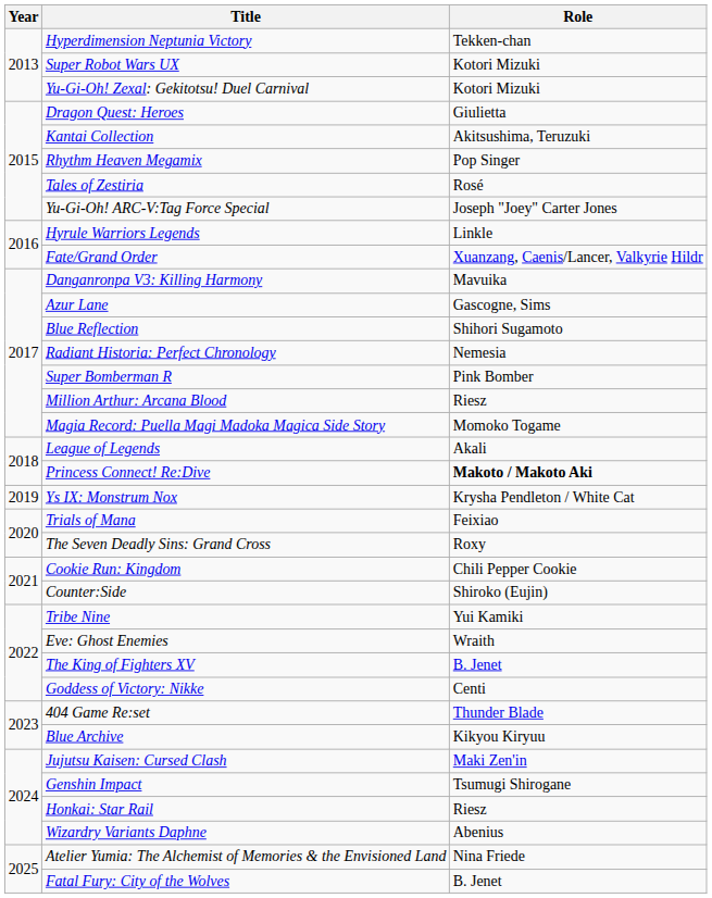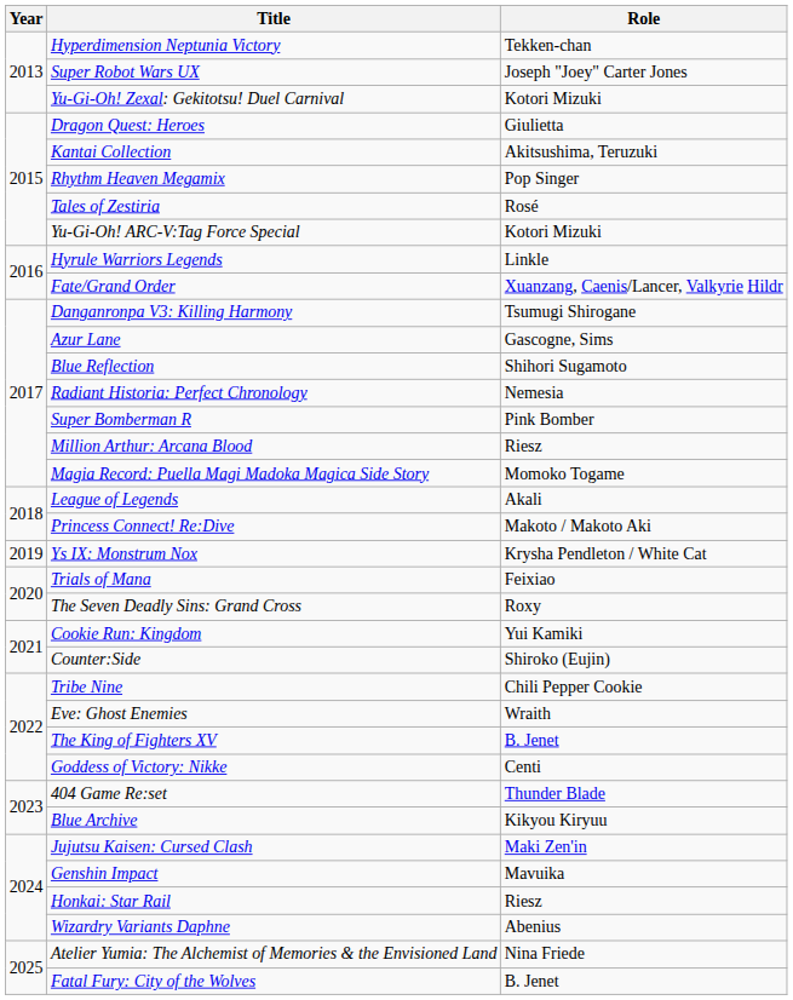Super Robot Wars UX | Role: Kotori Mizuki -> Joseph "Joey" Carter Jones
Yu-Gi-Oh! ARC-V:Tag Force Special | Role: Joseph "Joey" Carter Jones -> Kotori Mizuki
Danganronpa V3: Killing Harmony | Role: Mavuika -> Tsumugi Shirogane
Princess Connect! Re:Dive | Role: bold -> normal
Cookie Run: Kingdom | Role: Chili Pepper Cookie -> Yui Kamiki
Tribe Nine | Role: Yui Kamiki -> Chili Pepper Cookie
Genshin Impact | Role: Tsumugi Shirogane -> Mavuika
